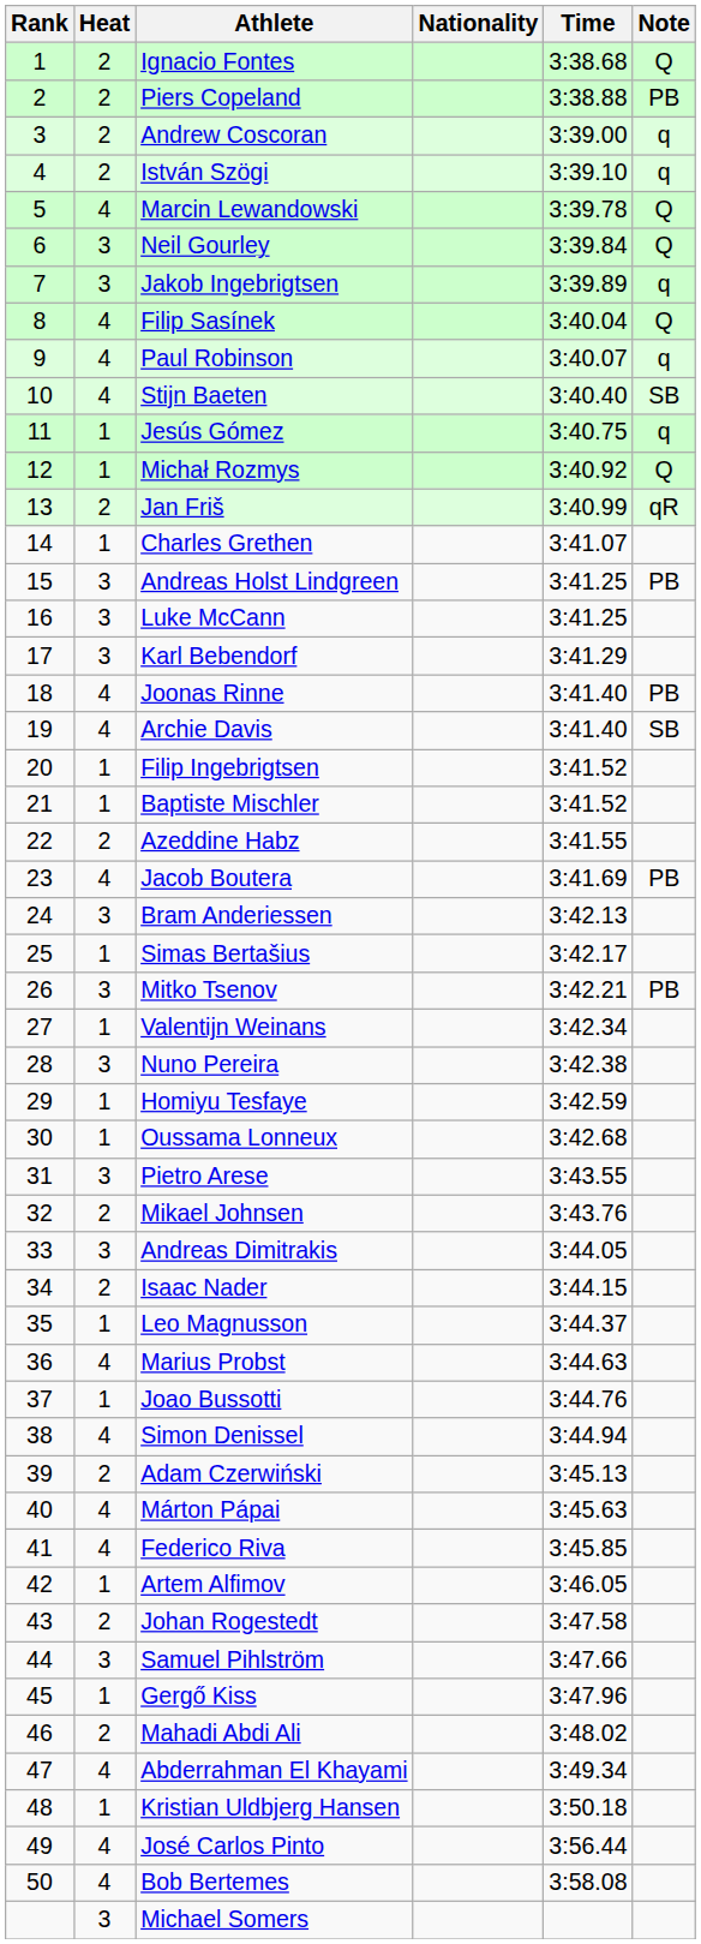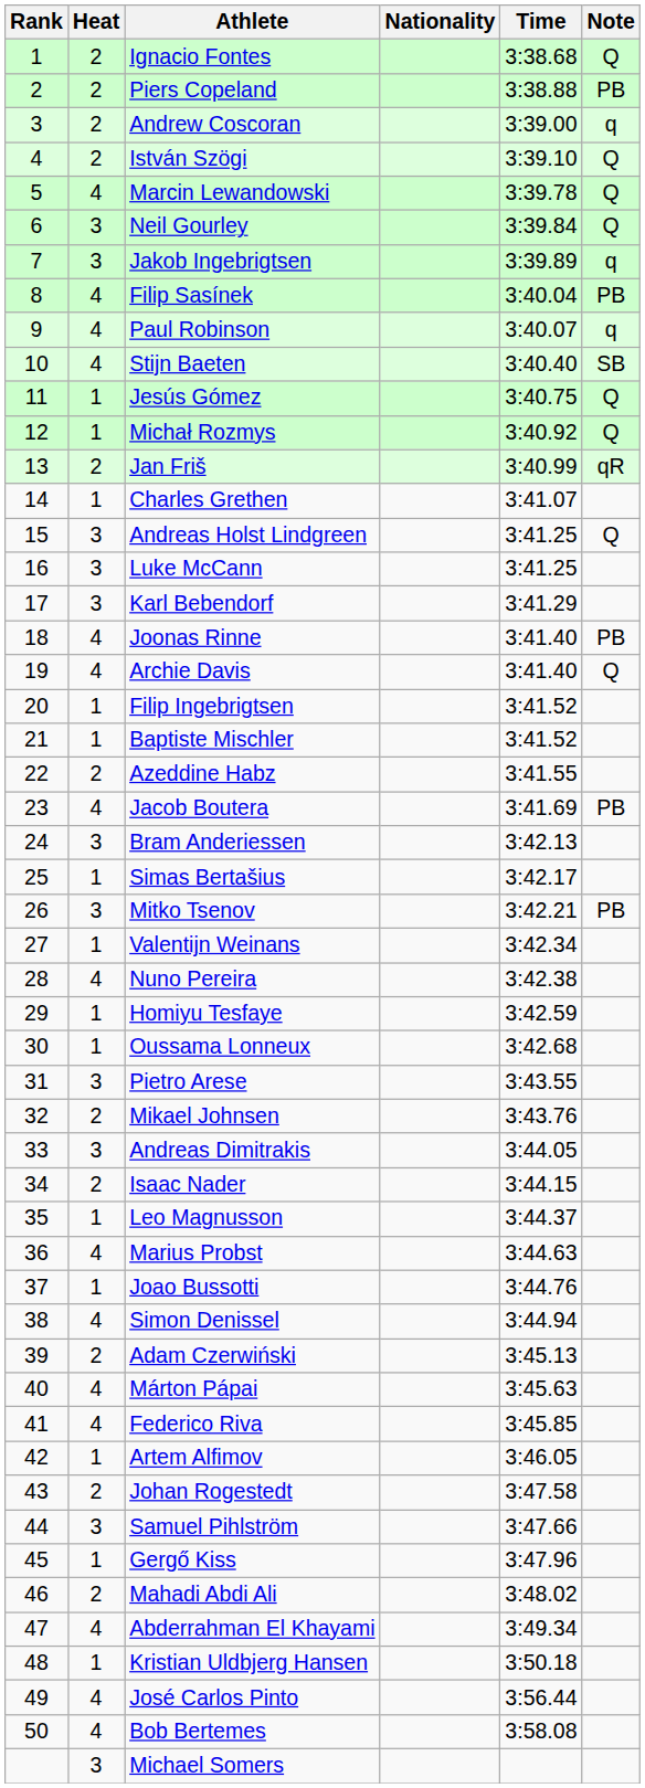István Szögi | Note: q -> Q
Filip Sasínek | Note: Q -> PB
Jesús Gómez | Note: q -> Q
Andreas Holst Lindgreen | Note: PB -> Q
Archie Davis | Note: SB -> Q
Nuno Pereira | Heat: 3 -> 4
